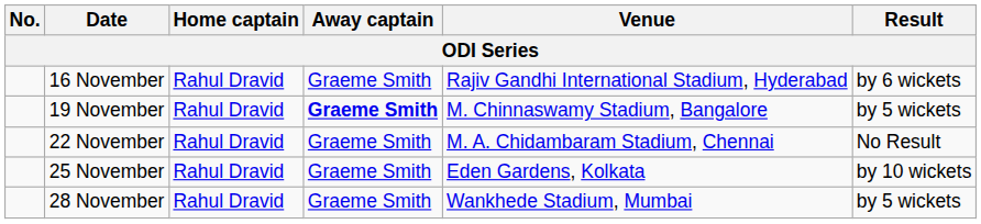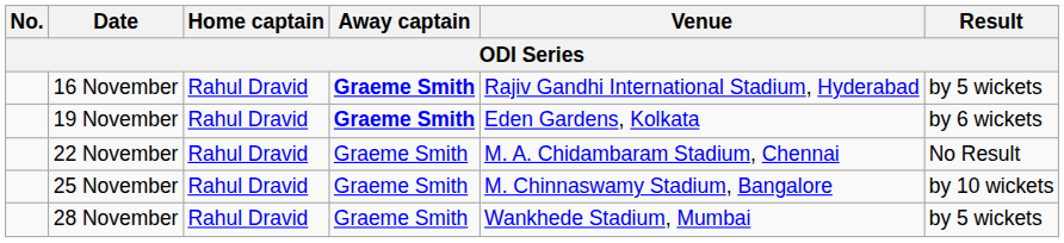16 November | Away captain: normal -> bold
16 November | Result: by 6 wickets -> by 5 wickets
19 November | Venue: M. Chinnaswamy Stadium, Bangalore -> Eden Gardens, Kolkata
19 November | Result: by 5 wickets -> by 6 wickets
25 November | Venue: Eden Gardens, Kolkata -> M. Chinnaswamy Stadium, Bangalore
